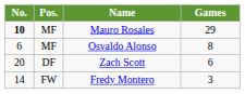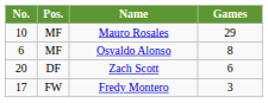Mauro Rosales | No.: bold -> normal
Fredy Montero | No.: 14 -> 17
